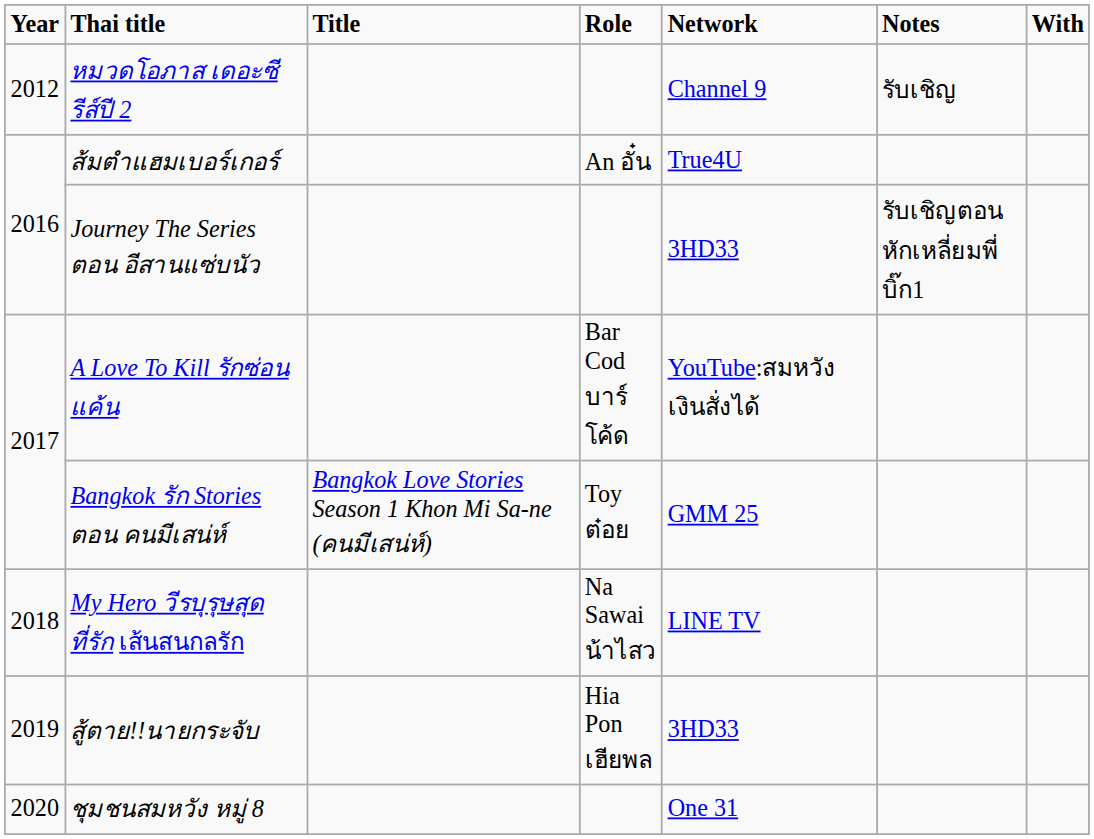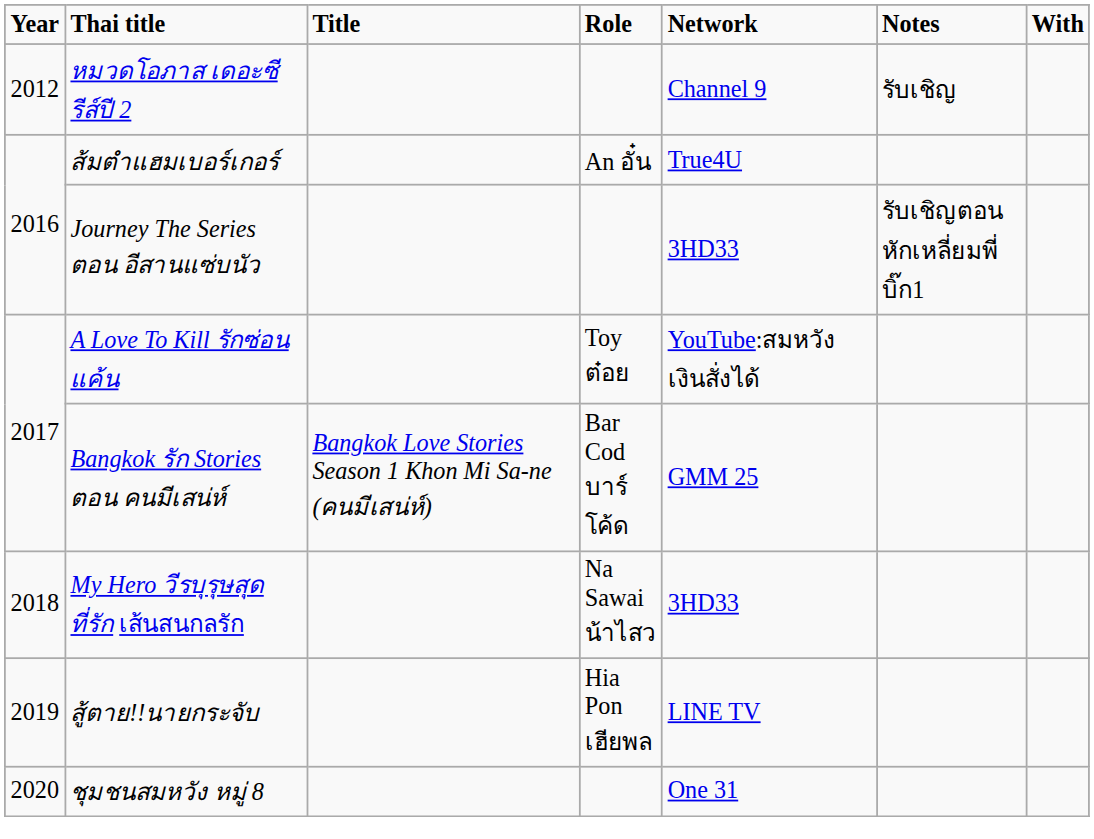A Love To Kill รักซ่อนแค้น | Role: Bar Cod บาร์โค้ด -> Toy ต๋อย
Bangkok รัก Stories ตอน คนมีเสน่ห์ | Role: Toy ต๋อย -> Bar Cod บาร์โค้ด
My Hero วีรบุรุษสุดที่รัก เส้นสนกลรัก | Network: LINE TV -> 3HD33
สู้ตาย!!นายกระจับ | Network: 3HD33 -> LINE TV
